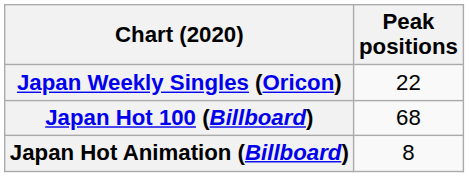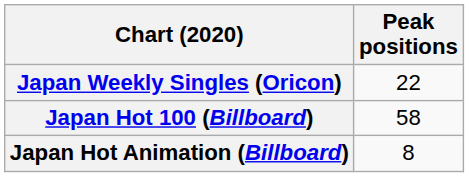Japan Hot 100 (Billboard) | Peak positions: 68 -> 58
